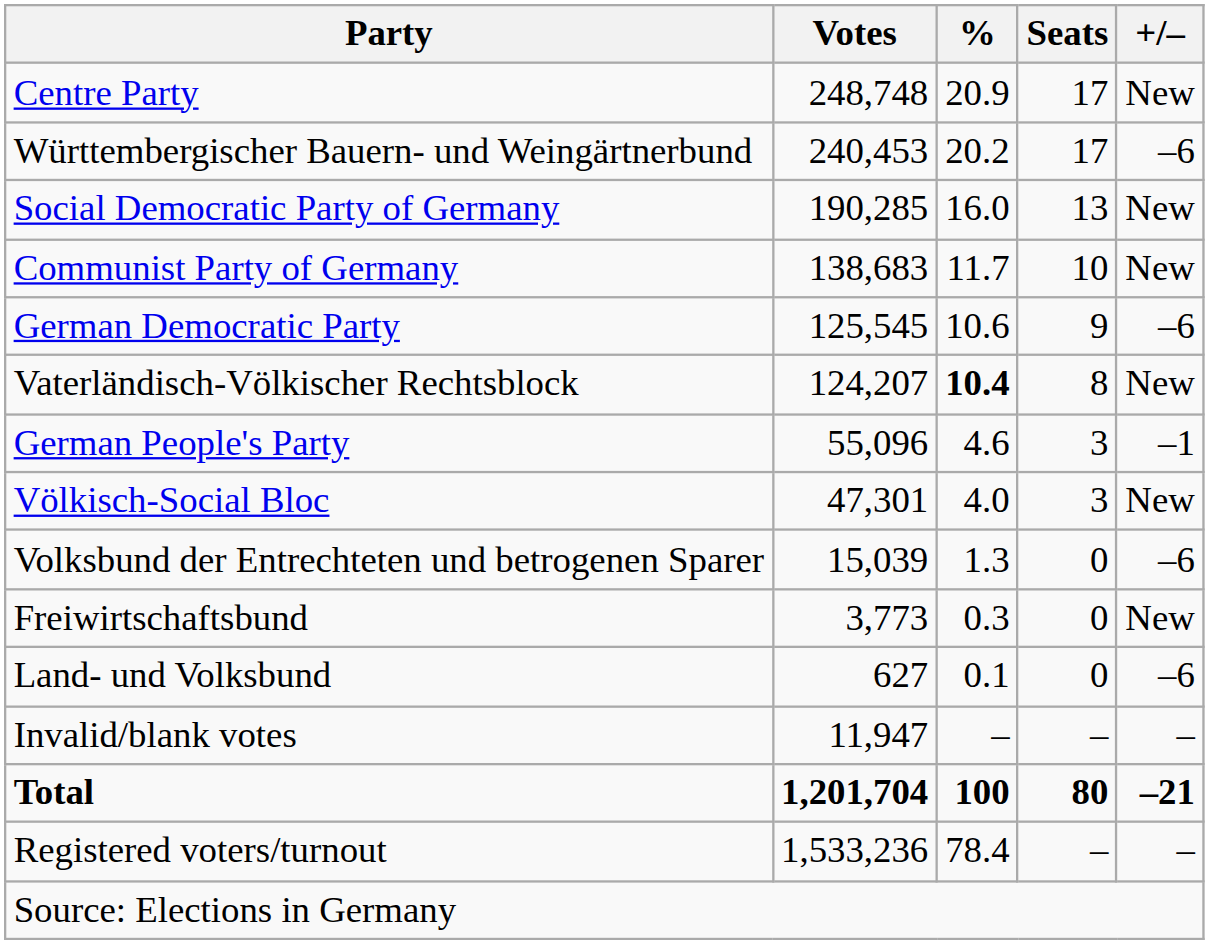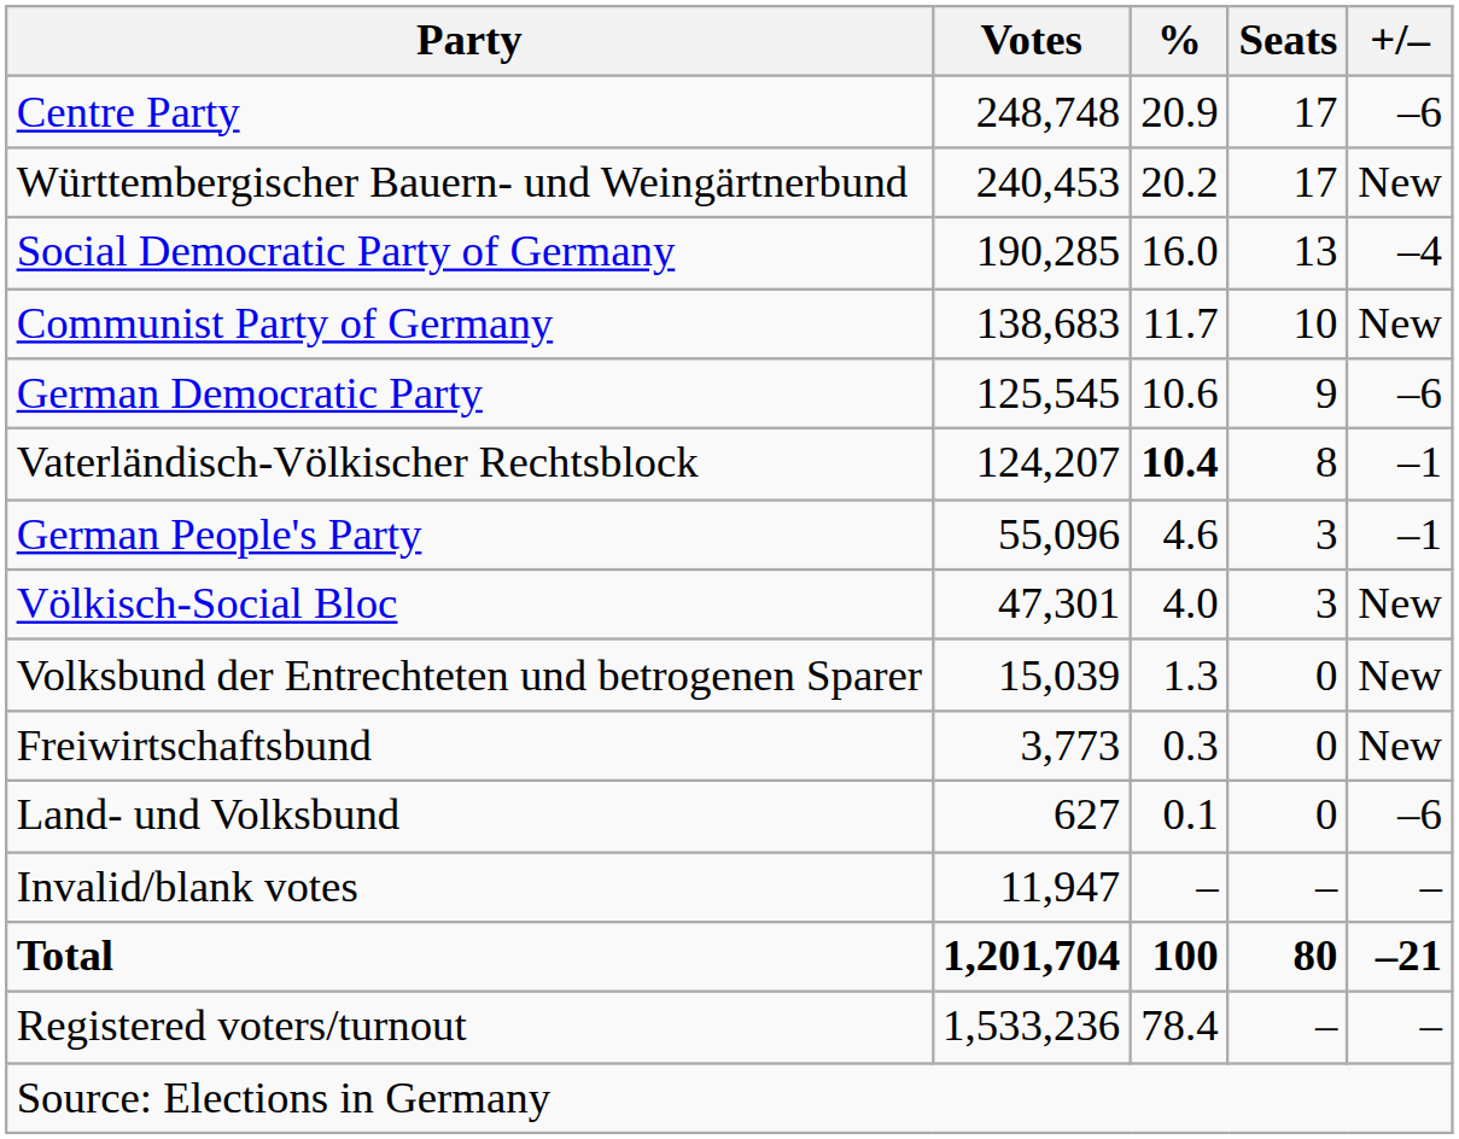Centre Party | +/–: New -> –6
Württembergischer Bauern- und Weingärtnerbund | +/–: –6 -> New
Social Democratic Party of Germany | +/–: New -> –4
Vaterländisch-Völkischer Rechtsblock | +/–: New -> –1
Volksbund der Entrechteten und betrogenen Sparer | +/–: –6 -> New
